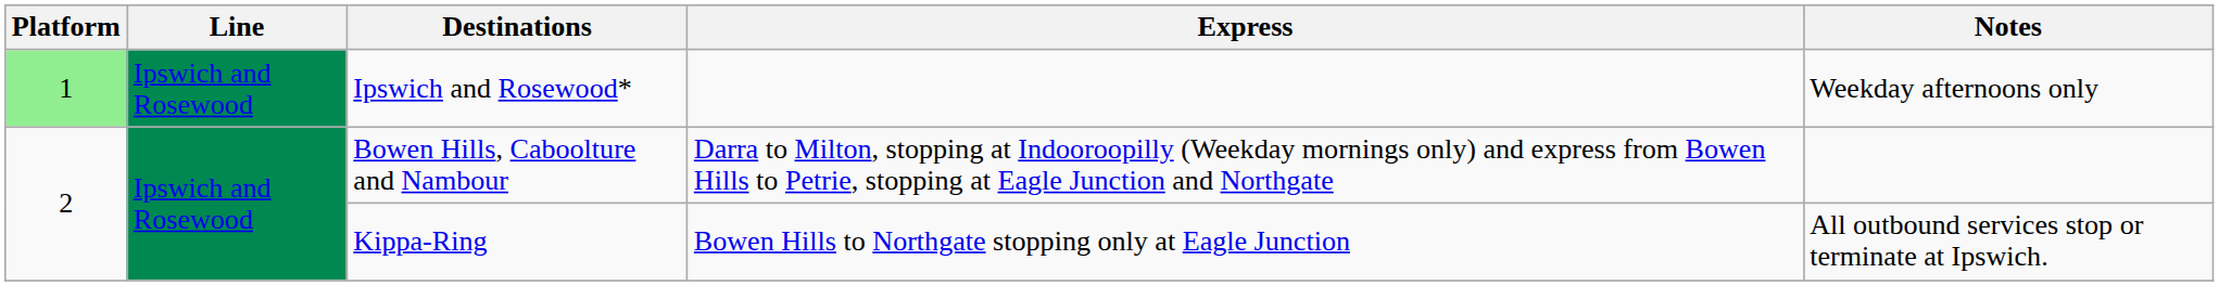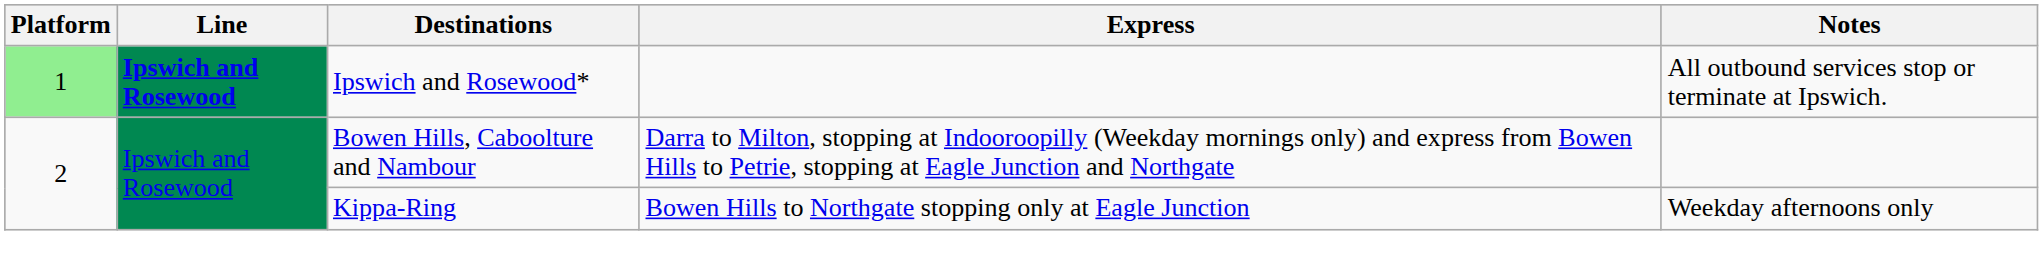Ipswich and Rosewood* | Line: normal -> bold
Ipswich and Rosewood* | Notes: Weekday afternoons only -> All outbound services stop or terminate at Ipswich.
Kippa-Ring | Notes: All outbound services stop or terminate at Ipswich. -> Weekday afternoons only
